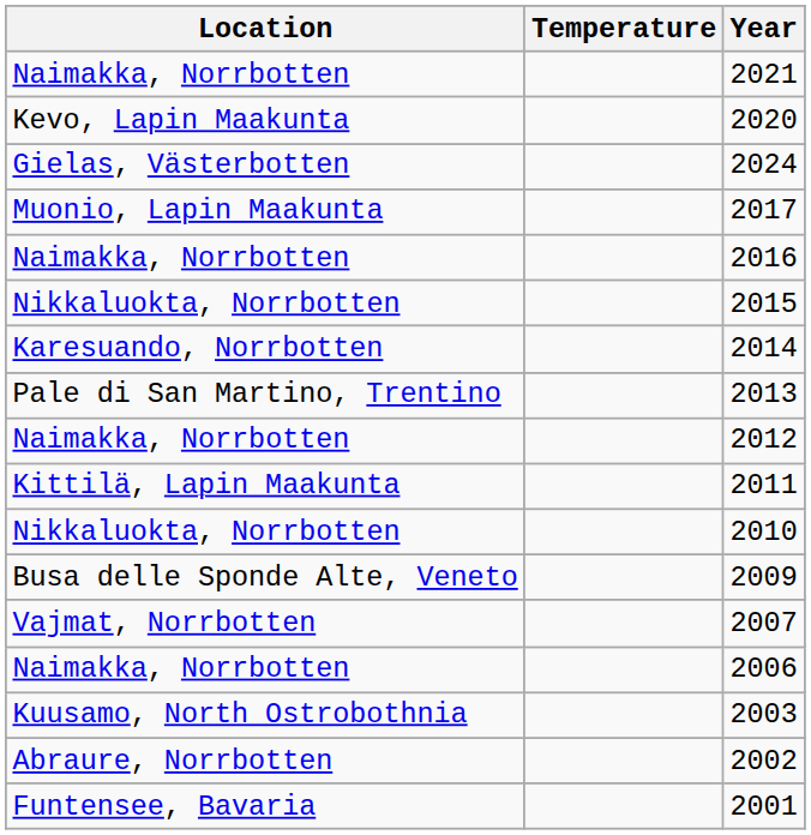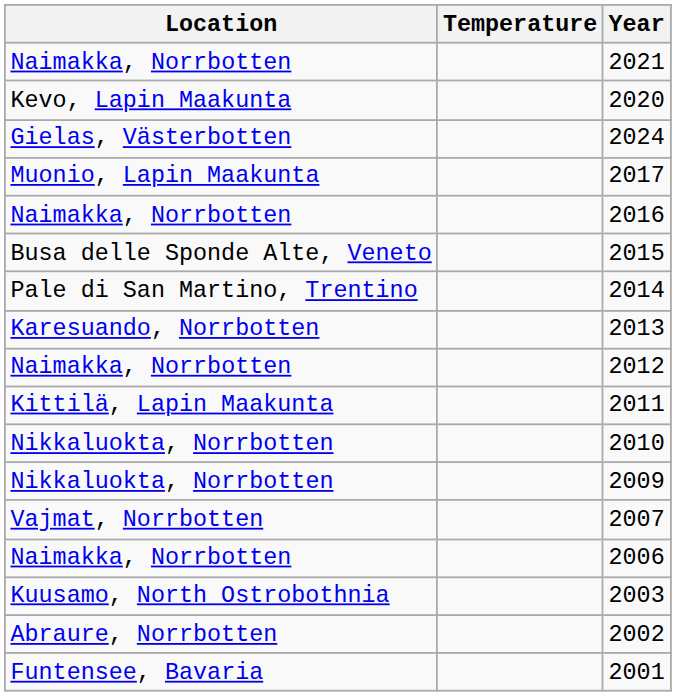2015 | Location: Nikkaluokta, Norrbotten -> Busa delle Sponde Alte, Veneto
2014 | Location: Karesuando, Norrbotten -> Pale di San Martino, Trentino
2013 | Location: Pale di San Martino, Trentino -> Karesuando, Norrbotten
2009 | Location: Busa delle Sponde Alte, Veneto -> Nikkaluokta, Norrbotten
